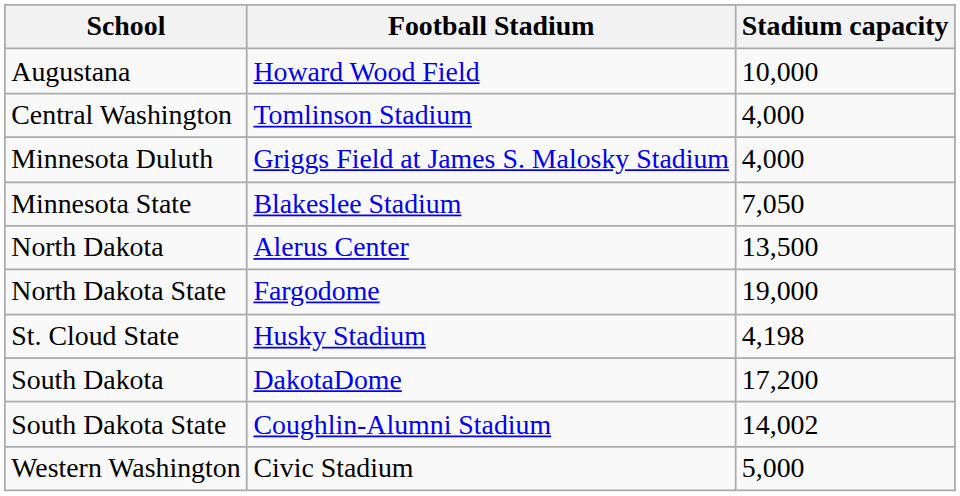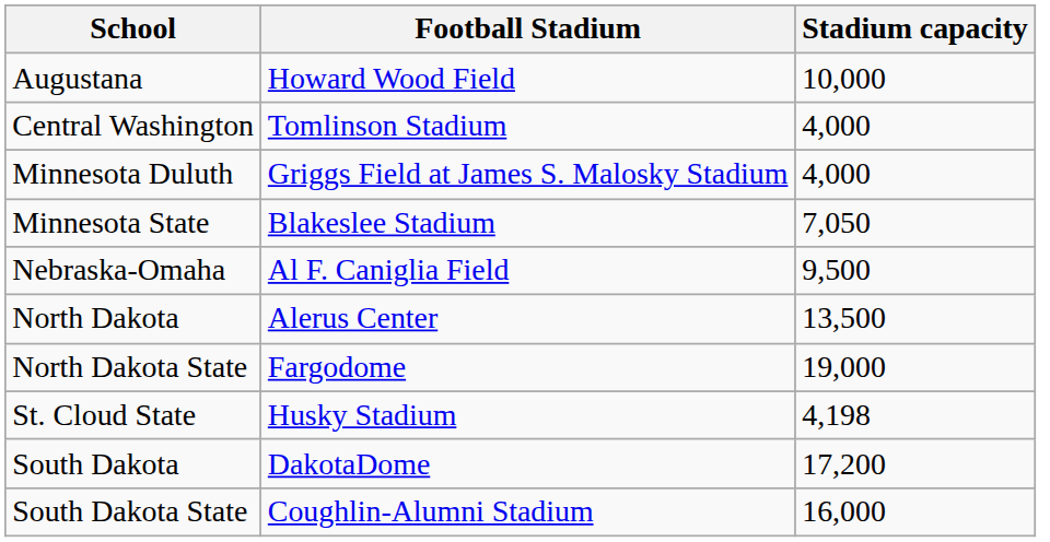+ row: Nebraska-Omaha | Al F. Caniglia Field | 9,500
South Dakota State | Stadium capacity: 14,002 -> 16,000
- row: Western Washington | Civic Stadium | 5,000
